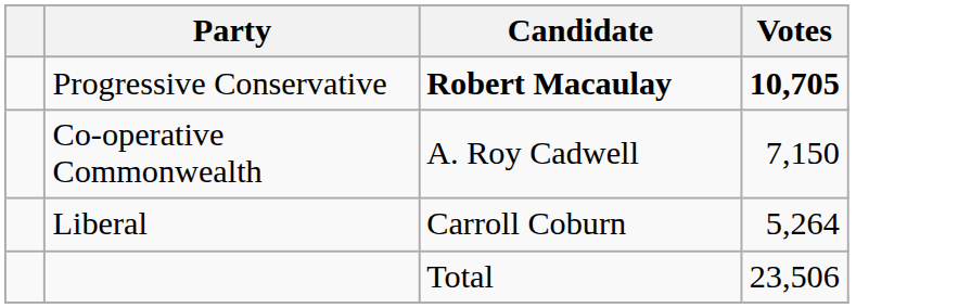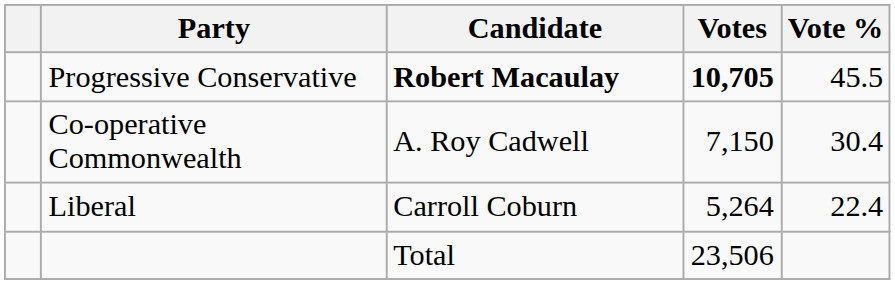+ column: Vote % | 45.5 | 30.4 | 22.4
